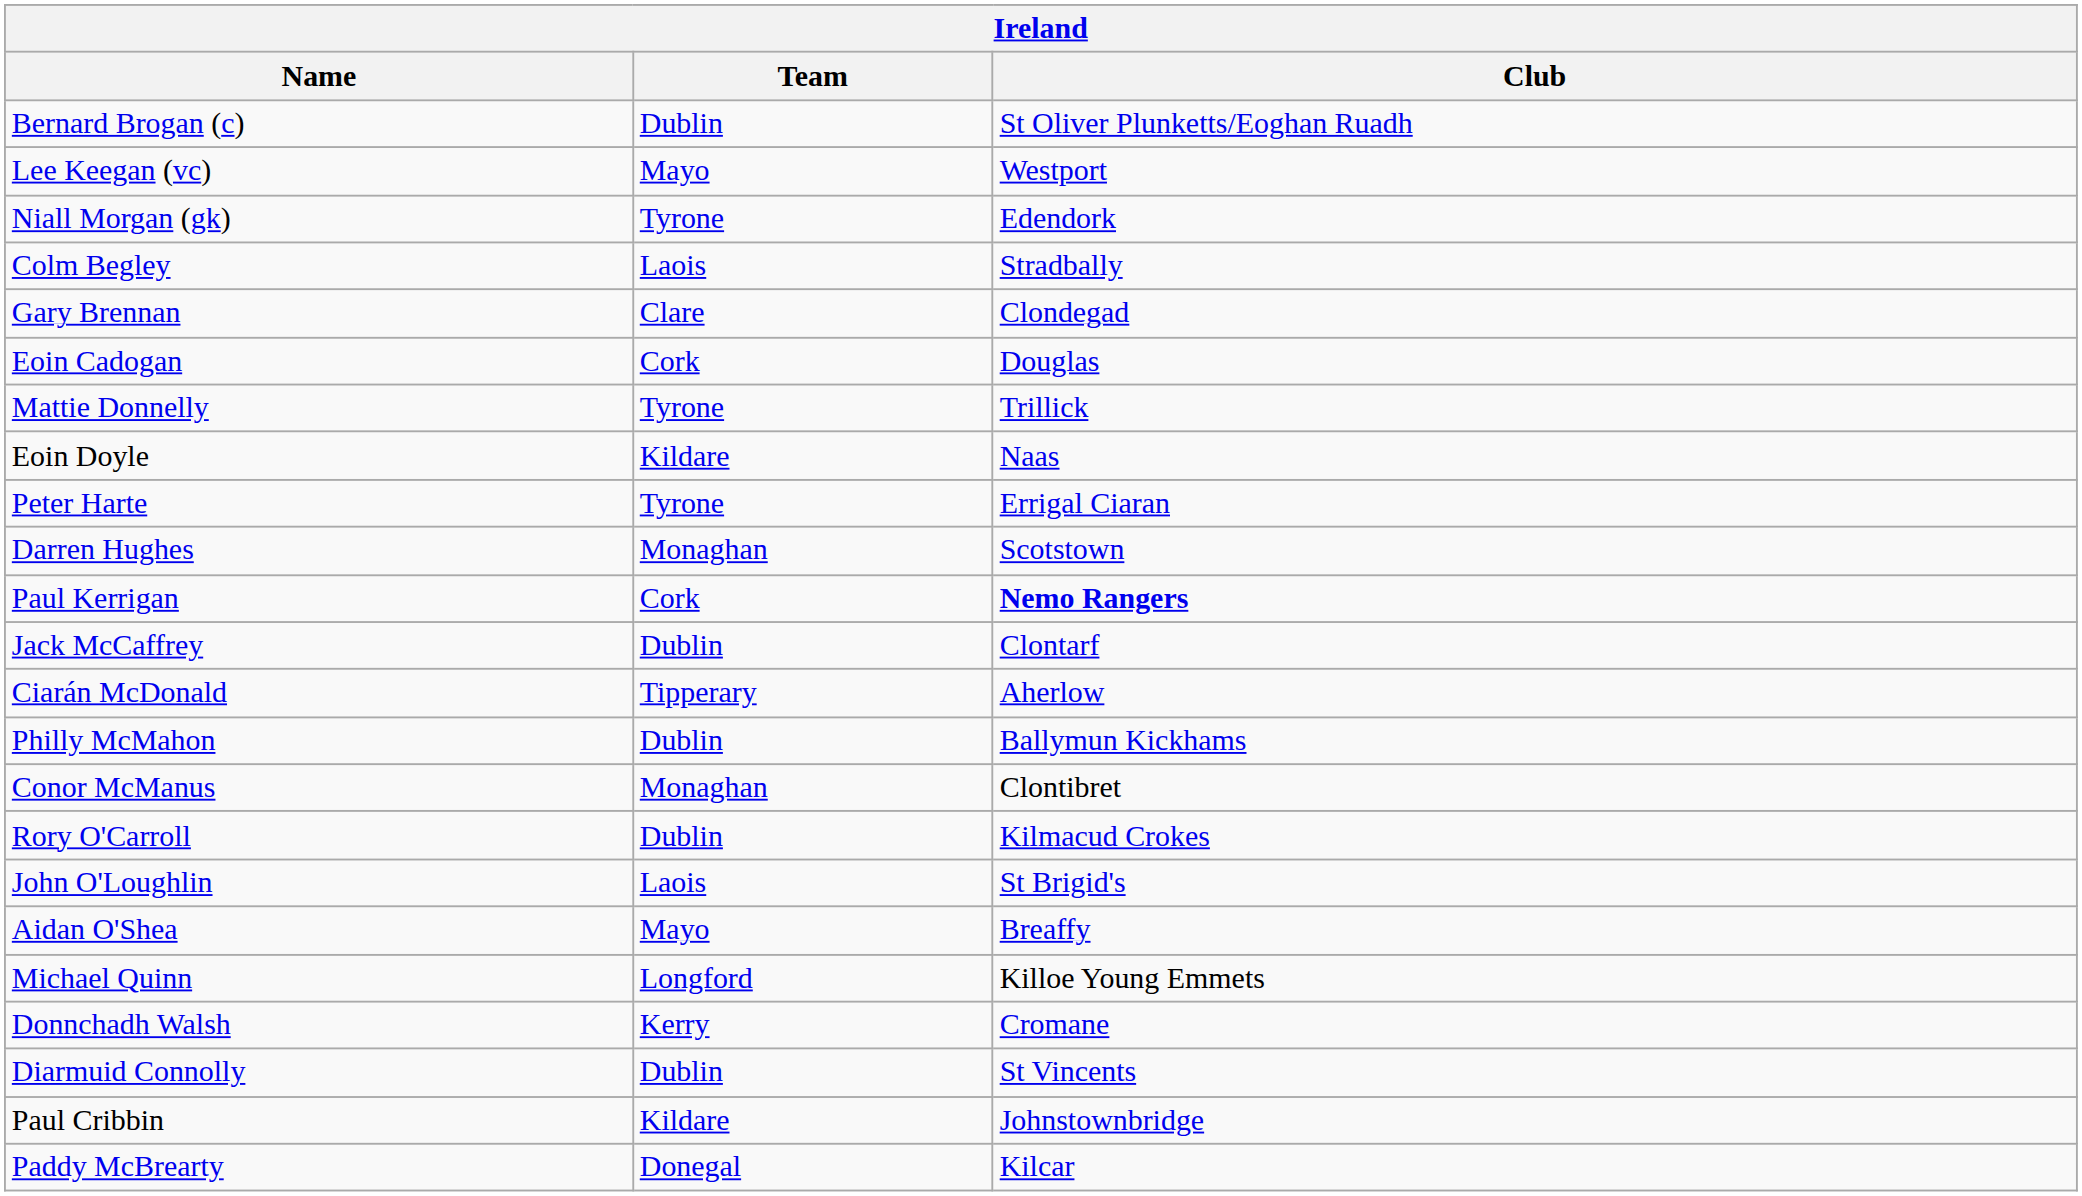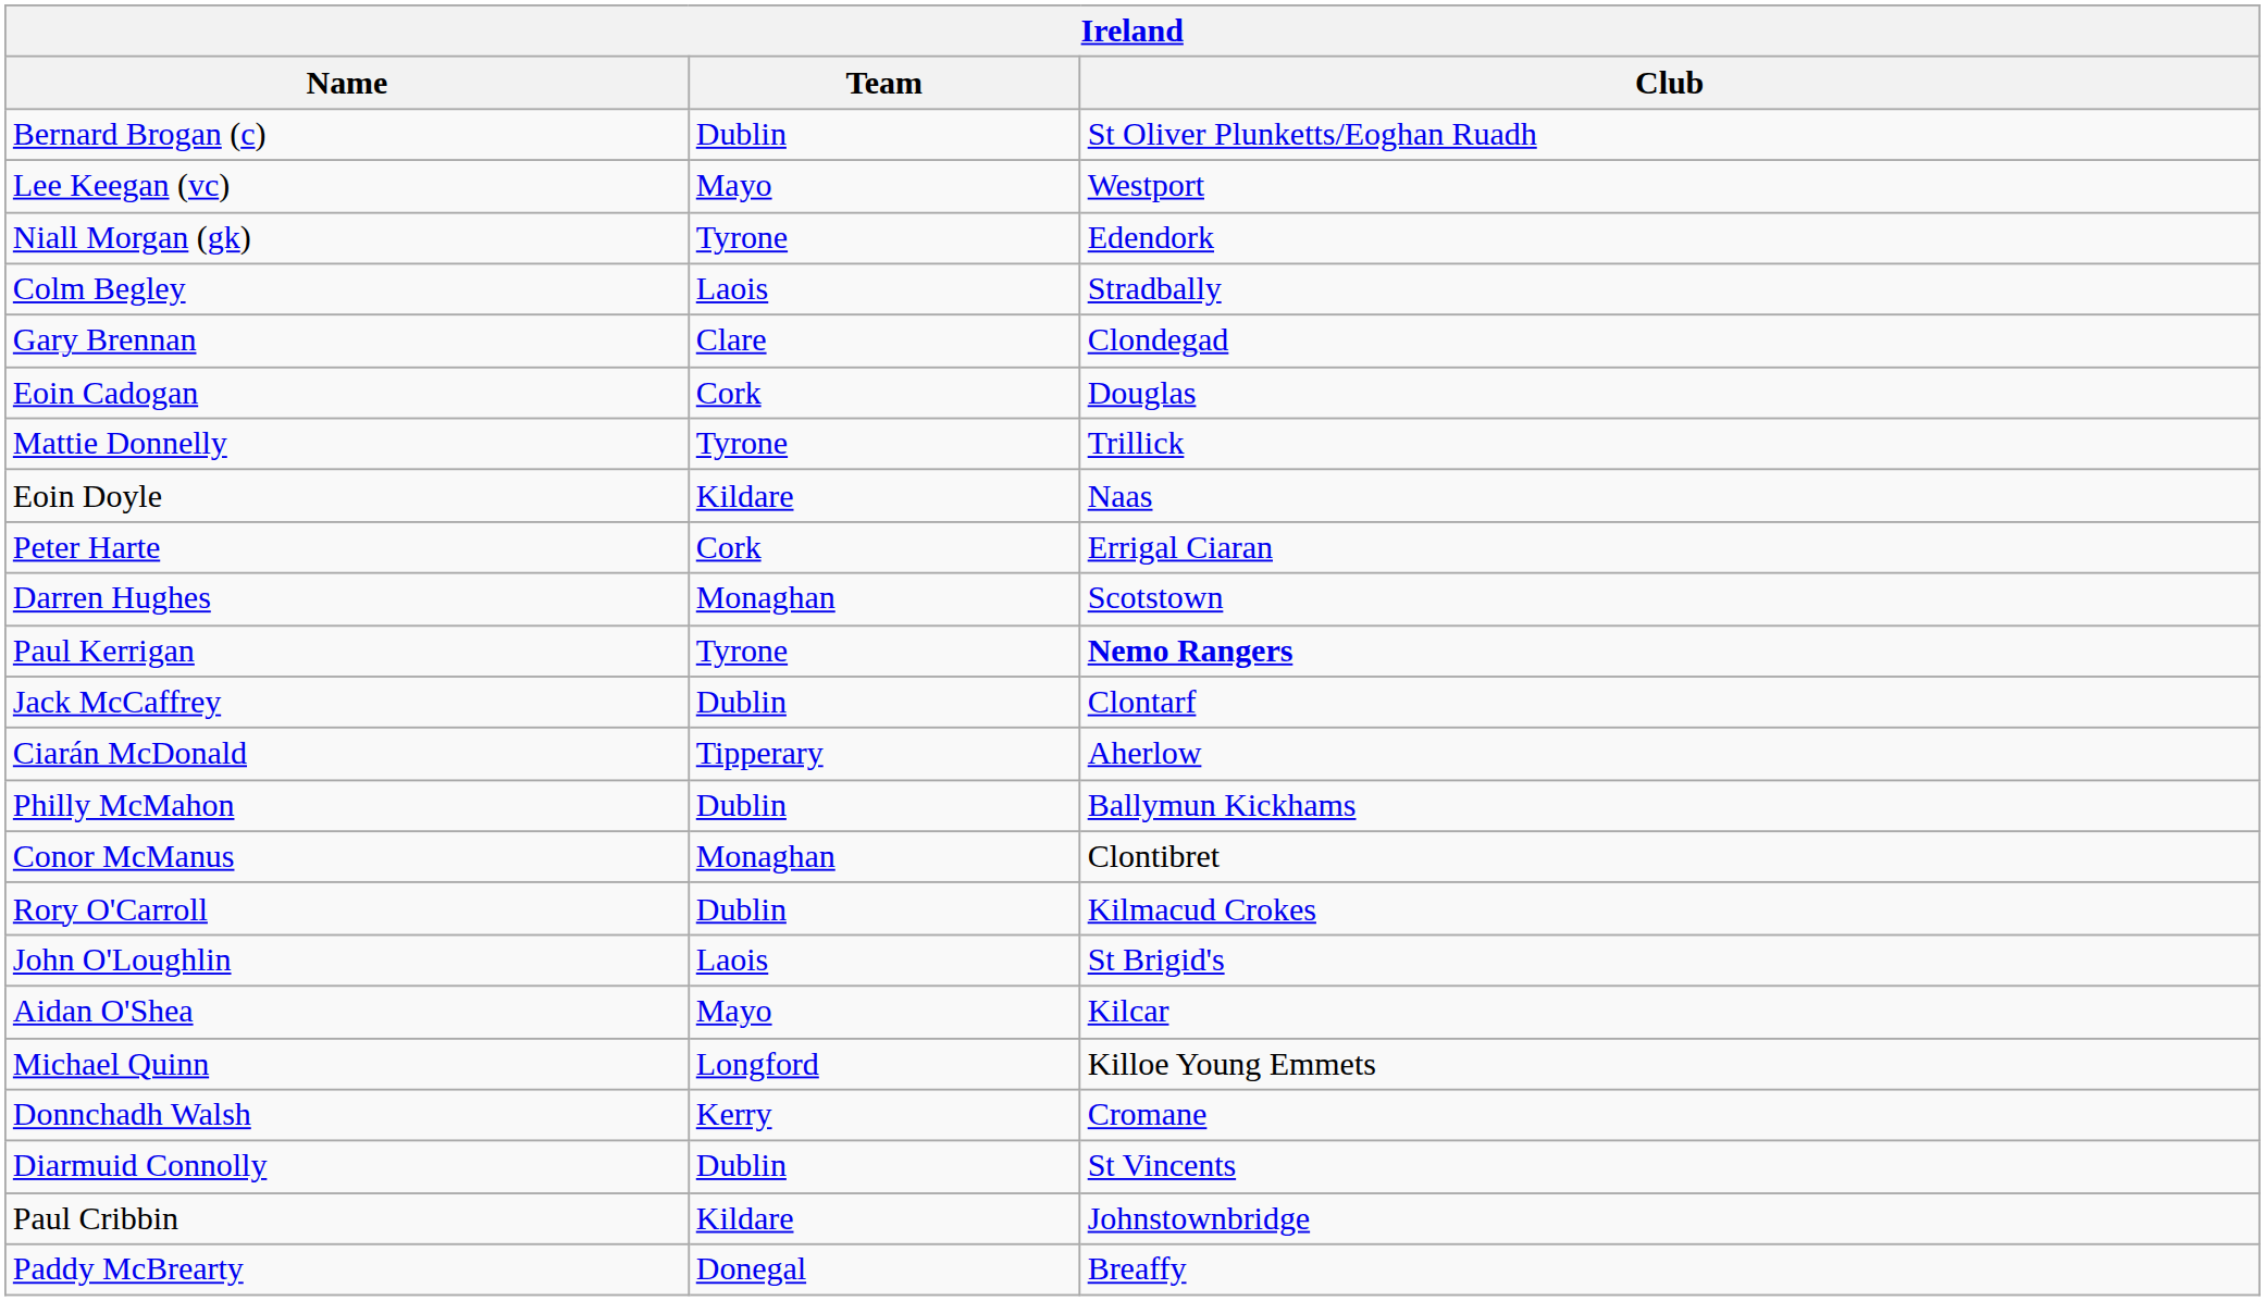Peter Harte | Team: Tyrone -> Cork
Paul Kerrigan | Team: Cork -> Tyrone
Aidan O'Shea | Club: Breaffy -> Kilcar
Paddy McBrearty | Club: Kilcar -> Breaffy
